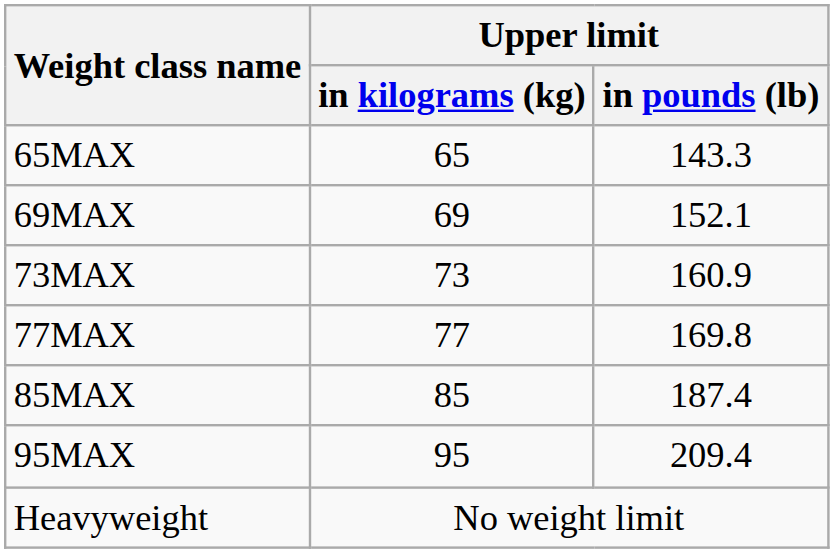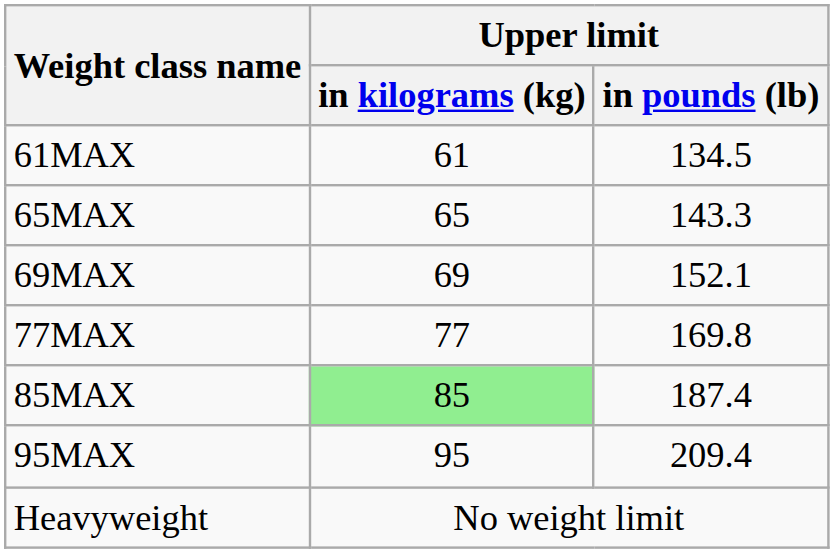+ row: 61MAX | 61 | 134.5
- row: 73MAX | 73 | 160.9
85MAX | Upper limit / in kilograms (kg): no background -> lightgreen background
